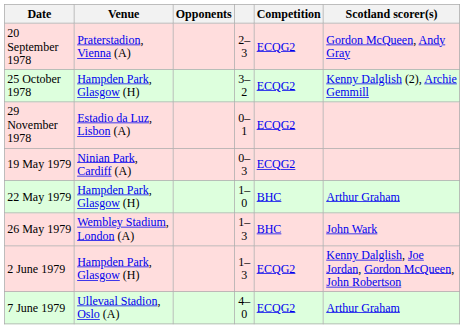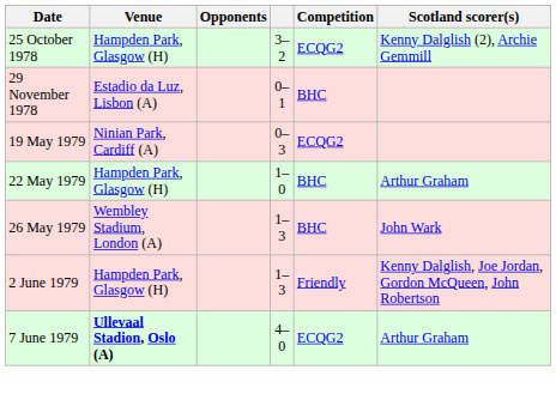- row: 20 September 1978 | Praterstadion, Vienna (A) | 2–3 | ECQG2 | Gordon McQueen, Andy Gray
29 November 1978 | Competition: ECQG2 -> BHC
2 June 1979 | Competition: ECQG2 -> Friendly
7 June 1979 | Venue: normal -> bold
